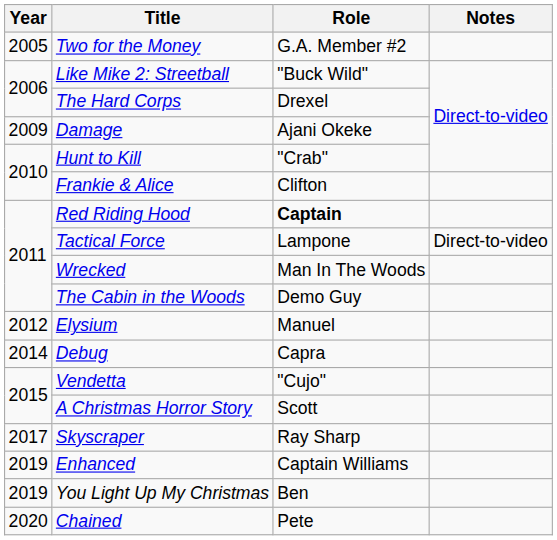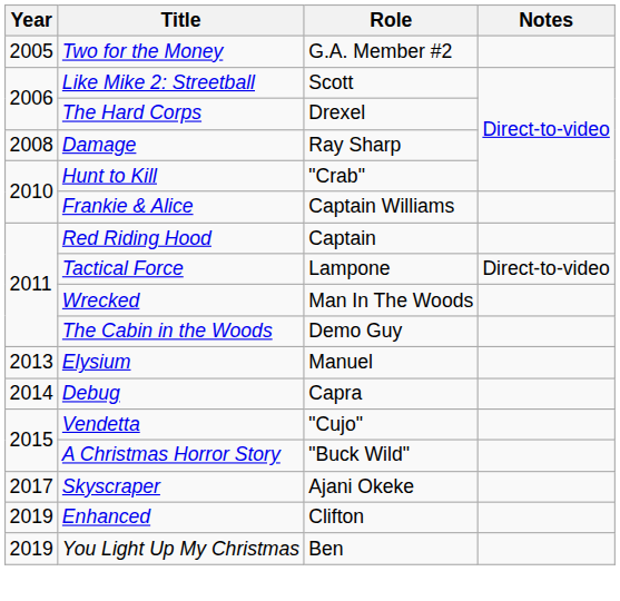Like Mike 2: Streetball | Role: "Buck Wild" -> Scott
Damage | Year: 2009 -> 2008
Damage | Role: Ajani Okeke -> Ray Sharp
Frankie & Alice | Role: Clifton -> Captain Williams
Red Riding Hood | Role: bold -> normal
Elysium | Year: 2012 -> 2013
A Christmas Horror Story | Role: Scott -> "Buck Wild"
Skyscraper | Role: Ray Sharp -> Ajani Okeke
Enhanced | Role: Captain Williams -> Clifton
- row: 2020 | Chained | Pete
